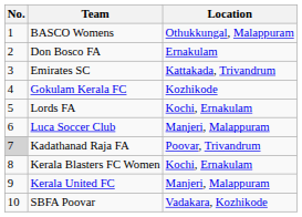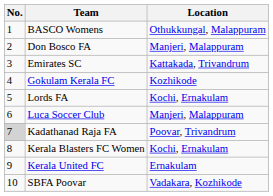Don Bosco FA | Location: Ernakulam -> Manjeri, Malappuram
Kerala United FC | Location: Manjeri, Malappuram -> Ernakulam
